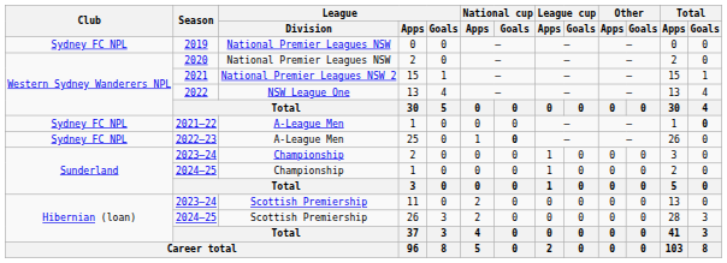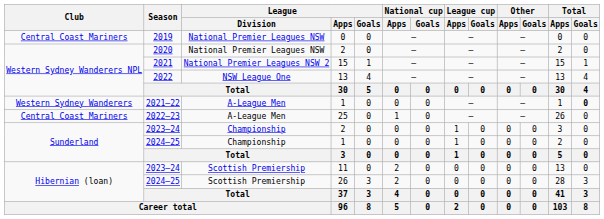2019 | Club: Sydney FC NPL -> Central Coast Mariners
2021–22 | Club: Sydney FC NPL -> Western Sydney Wanderers
2022–23 | Club: Sydney FC NPL -> Central Coast Mariners
2022–23 | National cup / Goals: bold -> normal
